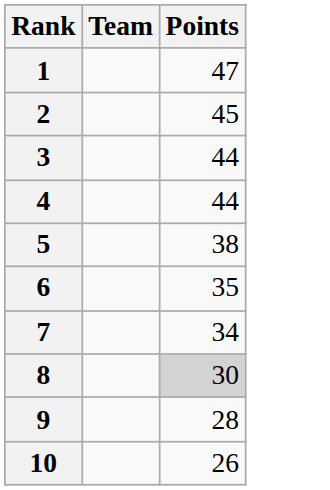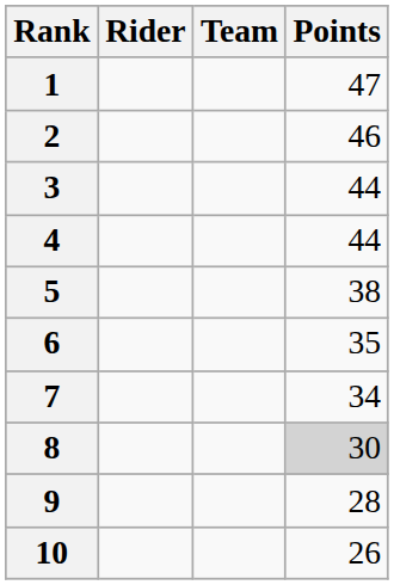+ column: Rider
2 | Points: 45 -> 46
